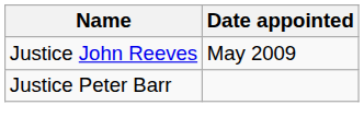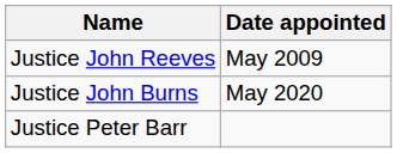+ row: Justice John Burns | May 2020
